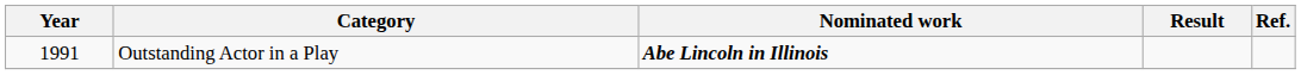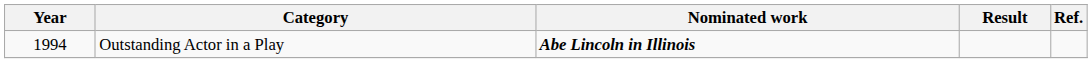Outstanding Actor in a Play | Year: 1991 -> 1994
